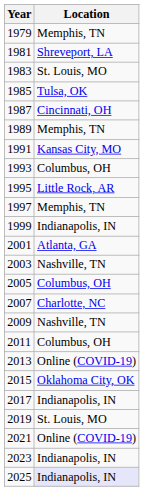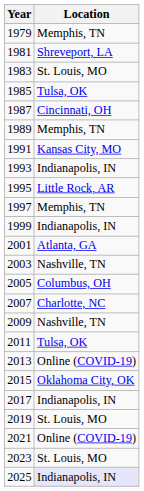1993 | Location: Columbus, OH -> Indianapolis, IN
2011 | Location: Columbus, OH -> Tulsa, OK
2023 | Location: Indianapolis, IN -> St. Louis, MO
